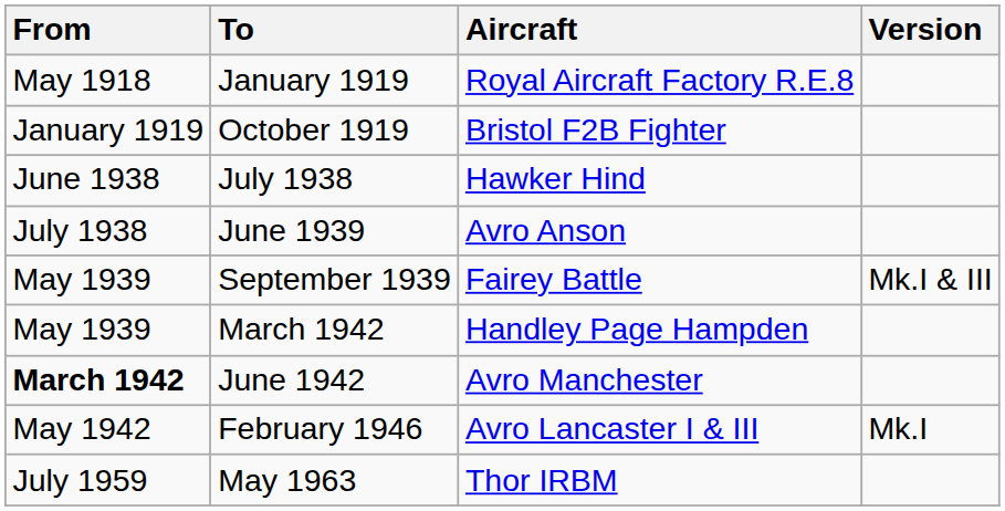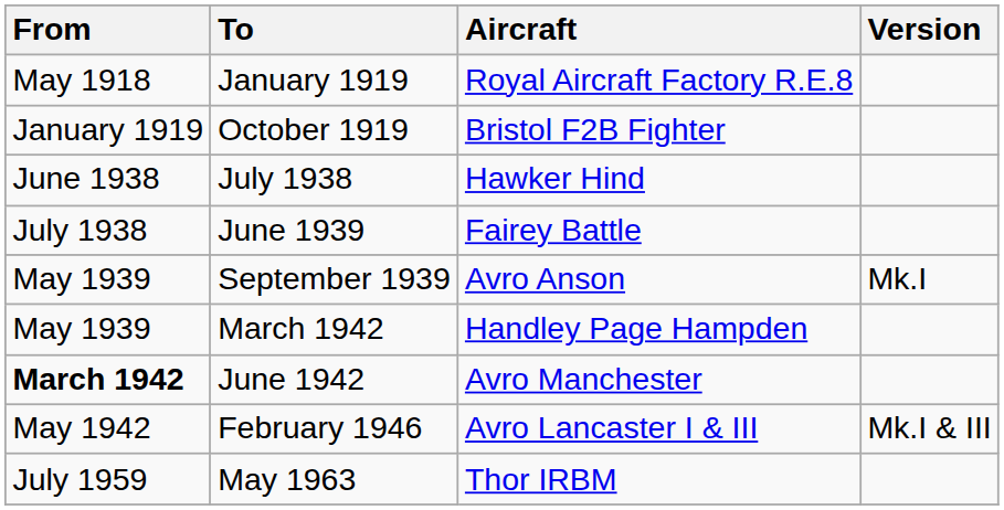June 1939 | Aircraft: Avro Anson -> Fairey Battle
September 1939 | Aircraft: Fairey Battle -> Avro Anson
September 1939 | Version: Mk.I & III -> Mk.I
February 1946 | Version: Mk.I -> Mk.I & III
